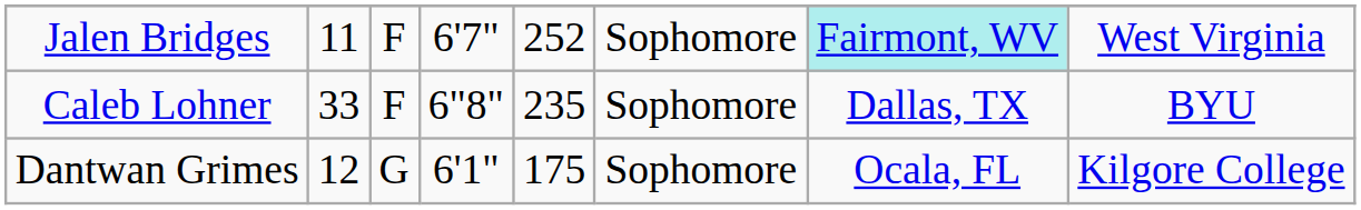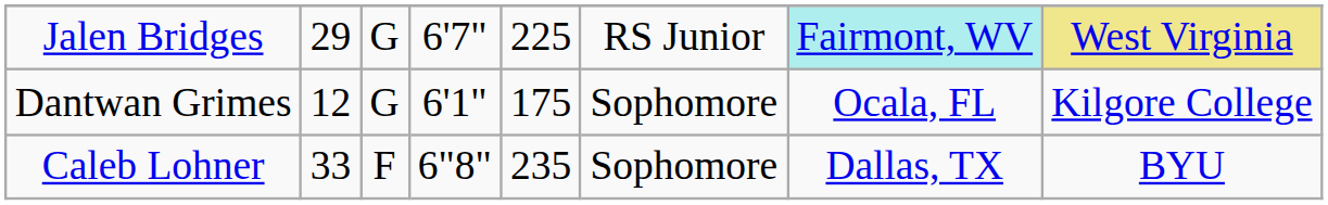Jalen Bridges | column 2: 11 -> 29
Jalen Bridges | column 3: F -> G
Jalen Bridges | column 5: 252 -> 225
Jalen Bridges | column 6: Sophomore -> RS Junior
Jalen Bridges | column 8: no background -> khaki background
rows swapped: Dantwan Grimes <-> Caleb Lohner
